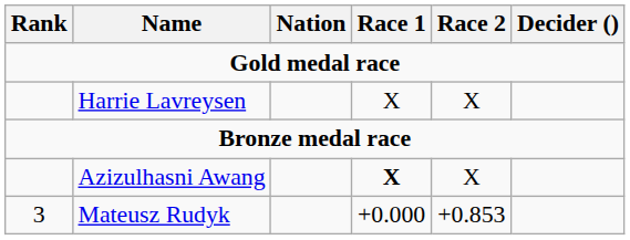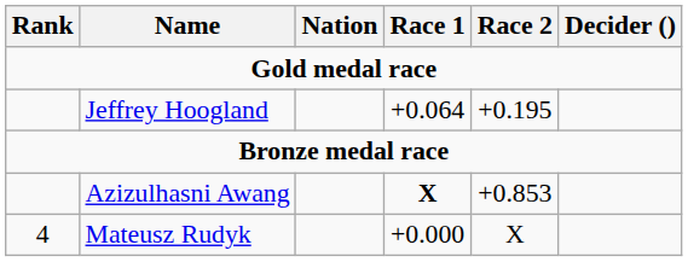- row: Harrie Lavreysen | X | X
+ row: Jeffrey Hoogland | +0.064 | +0.195
Azizulhasni Awang | Race 2: X -> +0.853
Mateusz Rudyk | Rank: 3 -> 4
Mateusz Rudyk | Race 2: +0.853 -> X
